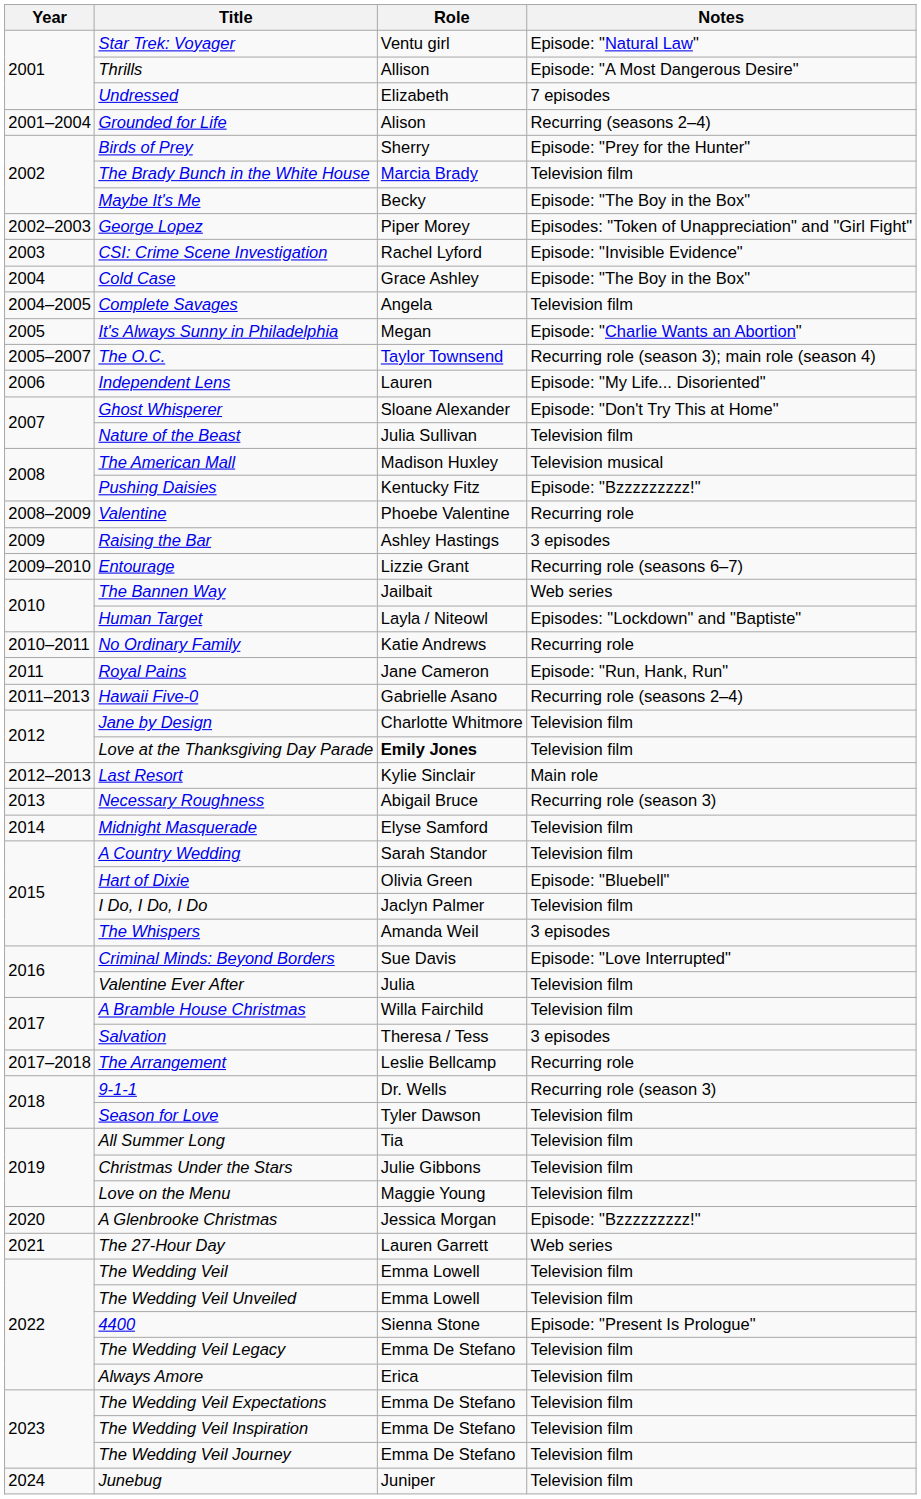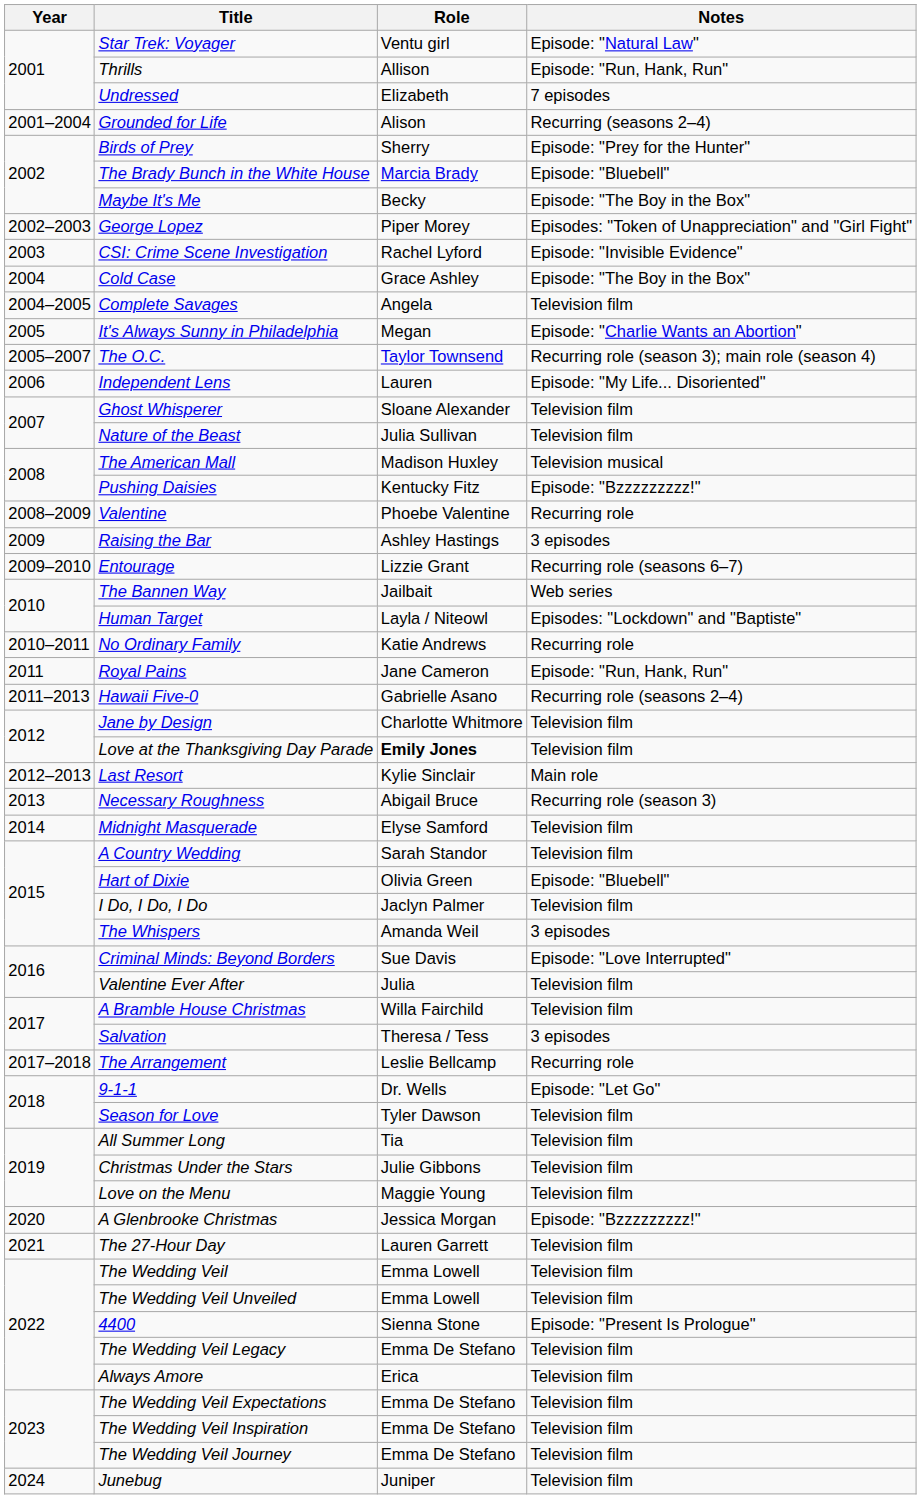Thrills | Notes: Episode: "A Most Dangerous Desire" -> Episode: "Run, Hank, Run"
The Brady Bunch in the White House | Notes: Television film -> Episode: "Bluebell"
Ghost Whisperer | Notes: Episode: "Don't Try This at Home" -> Television film
9-1-1 | Notes: Recurring role (season 3) -> Episode: "Let Go"
The 27-Hour Day | Notes: Web series -> Television film
